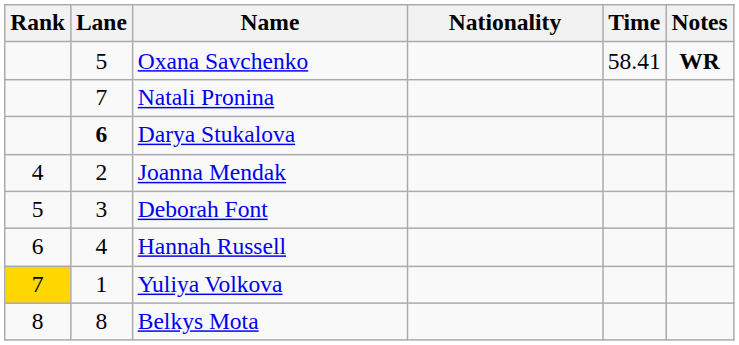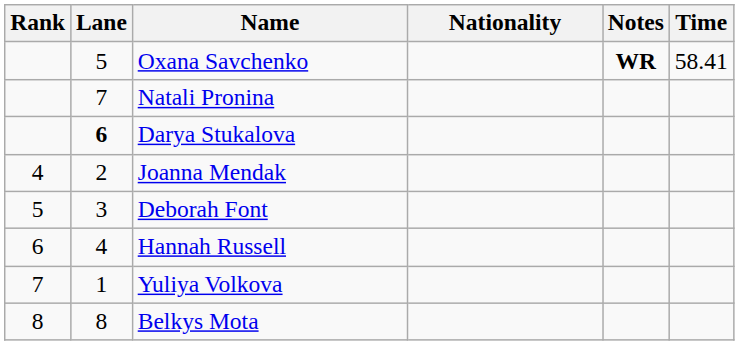columns swapped: Time <-> Notes
Yuliya Volkova | Rank: gold background -> no background
